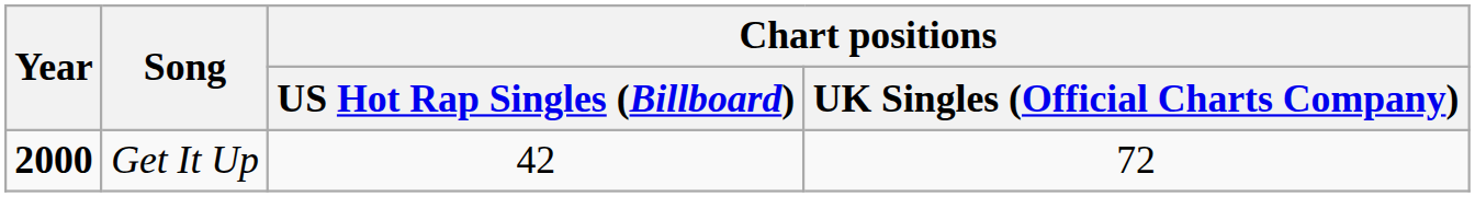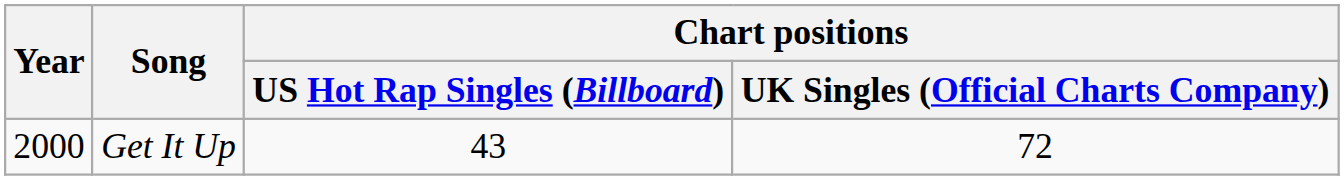Get It Up | Year: bold -> normal
Get It Up | Chart positions / US Hot Rap Singles (Billboard): 42 -> 43
